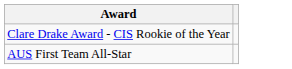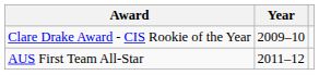+ column: Year | 2009–10 | 2011–12
